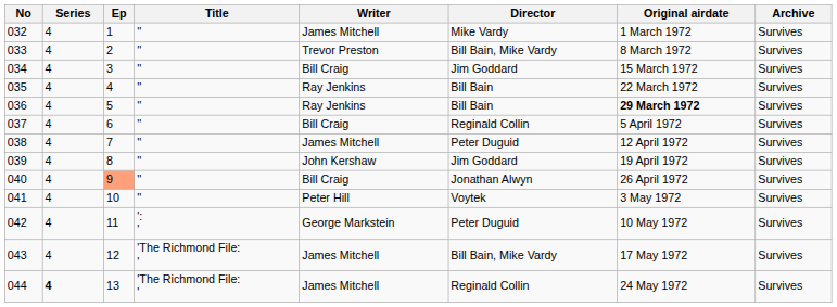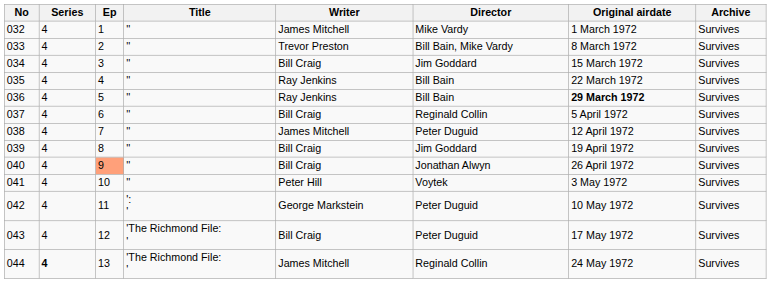039 | Writer: John Kershaw -> Bill Craig
043 | Writer: James Mitchell -> Bill Craig
043 | Director: Bill Bain, Mike Vardy -> Peter Duguid
